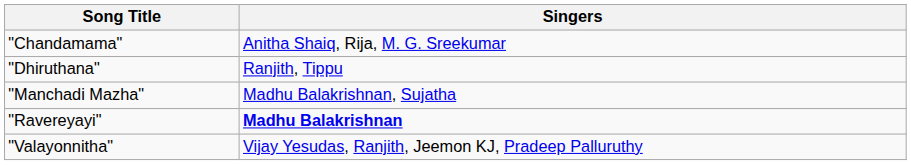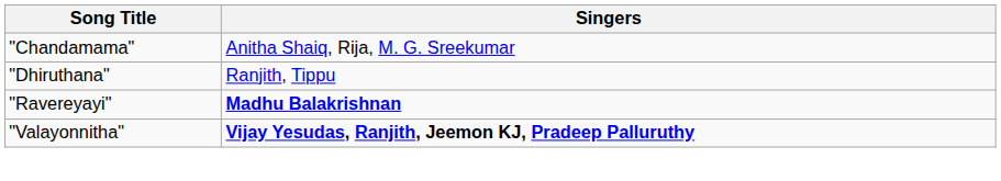- row: "Manchadi Mazha" | Madhu Balakrishnan, Sujatha
"Valayonnitha" | Singers: normal -> bold
